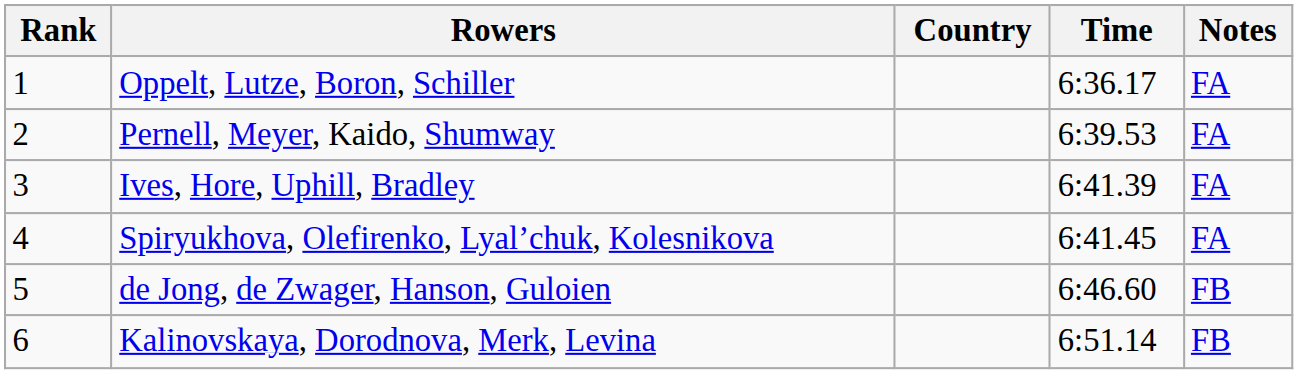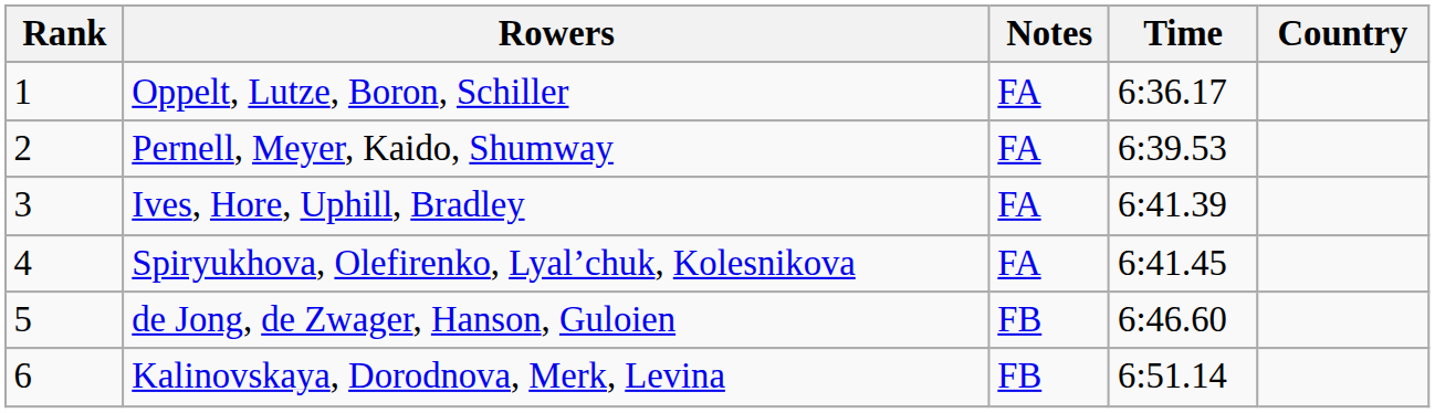columns swapped: Country <-> Notes
